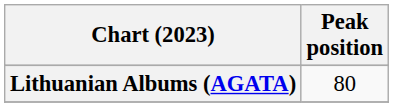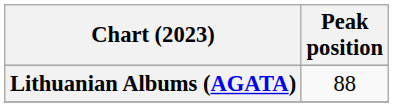Lithuanian Albums (AGATA) | Peak position: 80 -> 88
